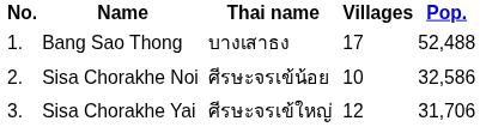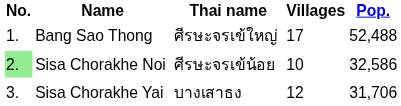Bang Sao Thong | Thai name: บางเสาธง -> ศีรษะจรเข้ใหญ่
Sisa Chorakhe Noi | No.: no background -> lightgreen background
Sisa Chorakhe Yai | Thai name: ศีรษะจรเข้ใหญ่ -> บางเสาธง
